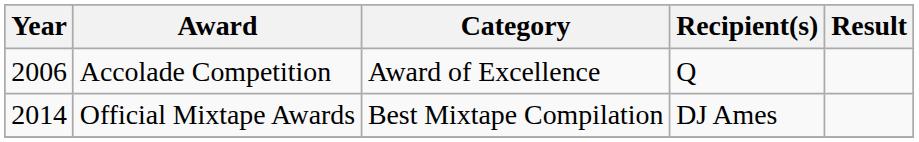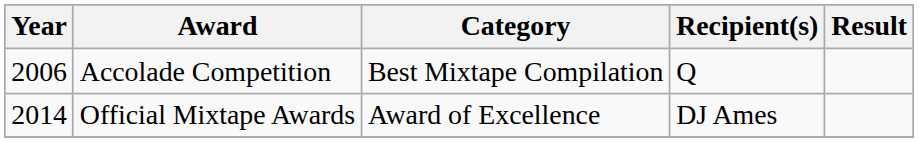Accolade Competition | Category: Award of Excellence -> Best Mixtape Compilation
Official Mixtape Awards | Category: Best Mixtape Compilation -> Award of Excellence
